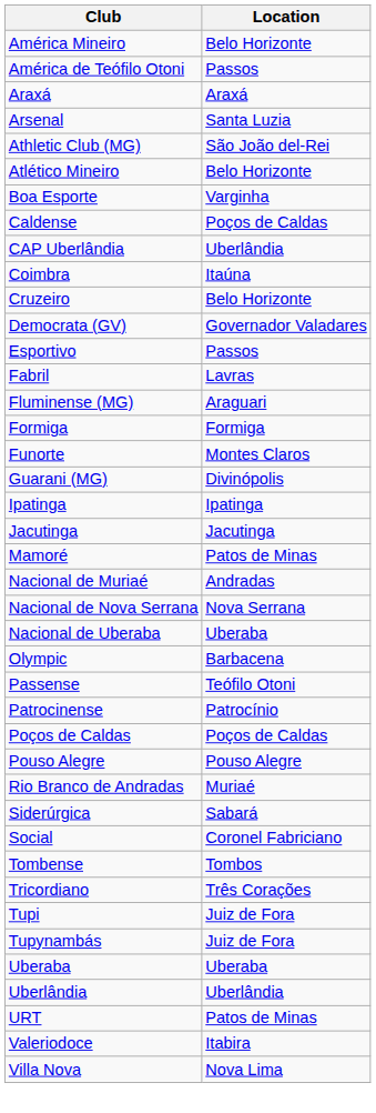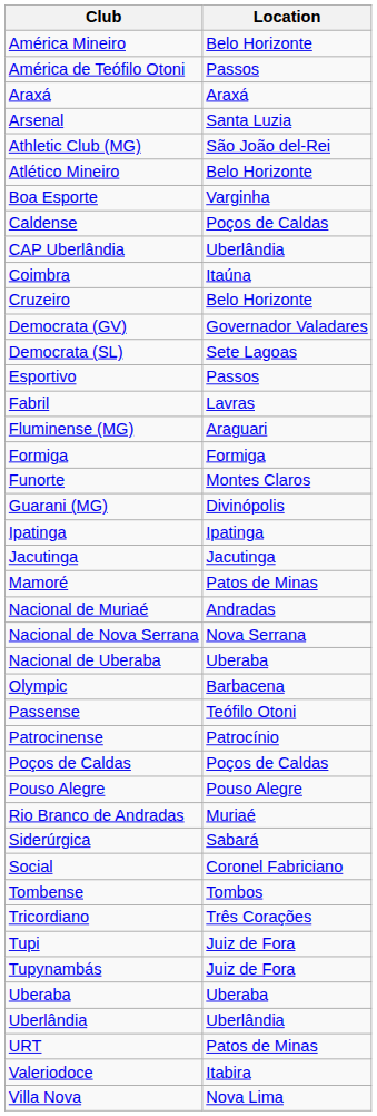+ row: Democrata (SL) | Sete Lagoas
